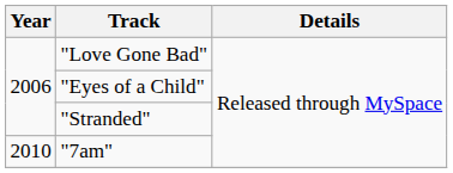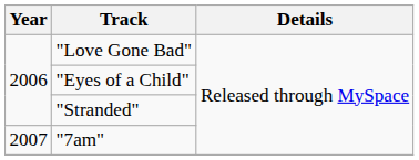"7am" | Year: 2010 -> 2007
